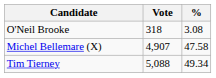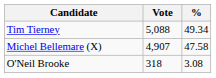rows swapped: Tim Tierney <-> O'Neil Brooke
